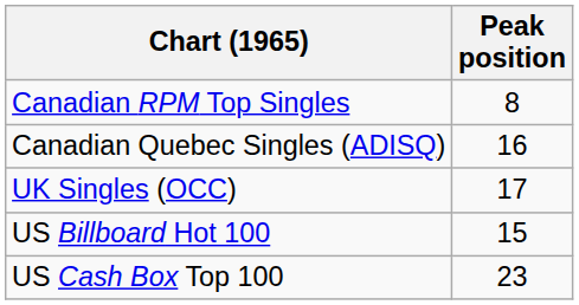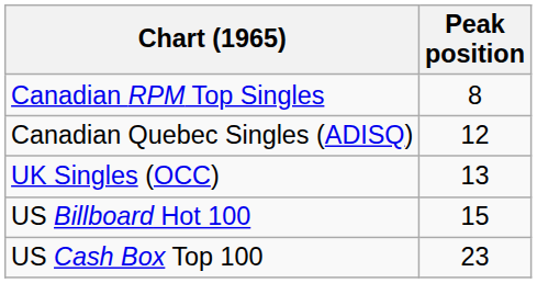Canadian Quebec Singles (ADISQ) | Peak position: 16 -> 12
UK Singles (OCC) | Peak position: 17 -> 13
